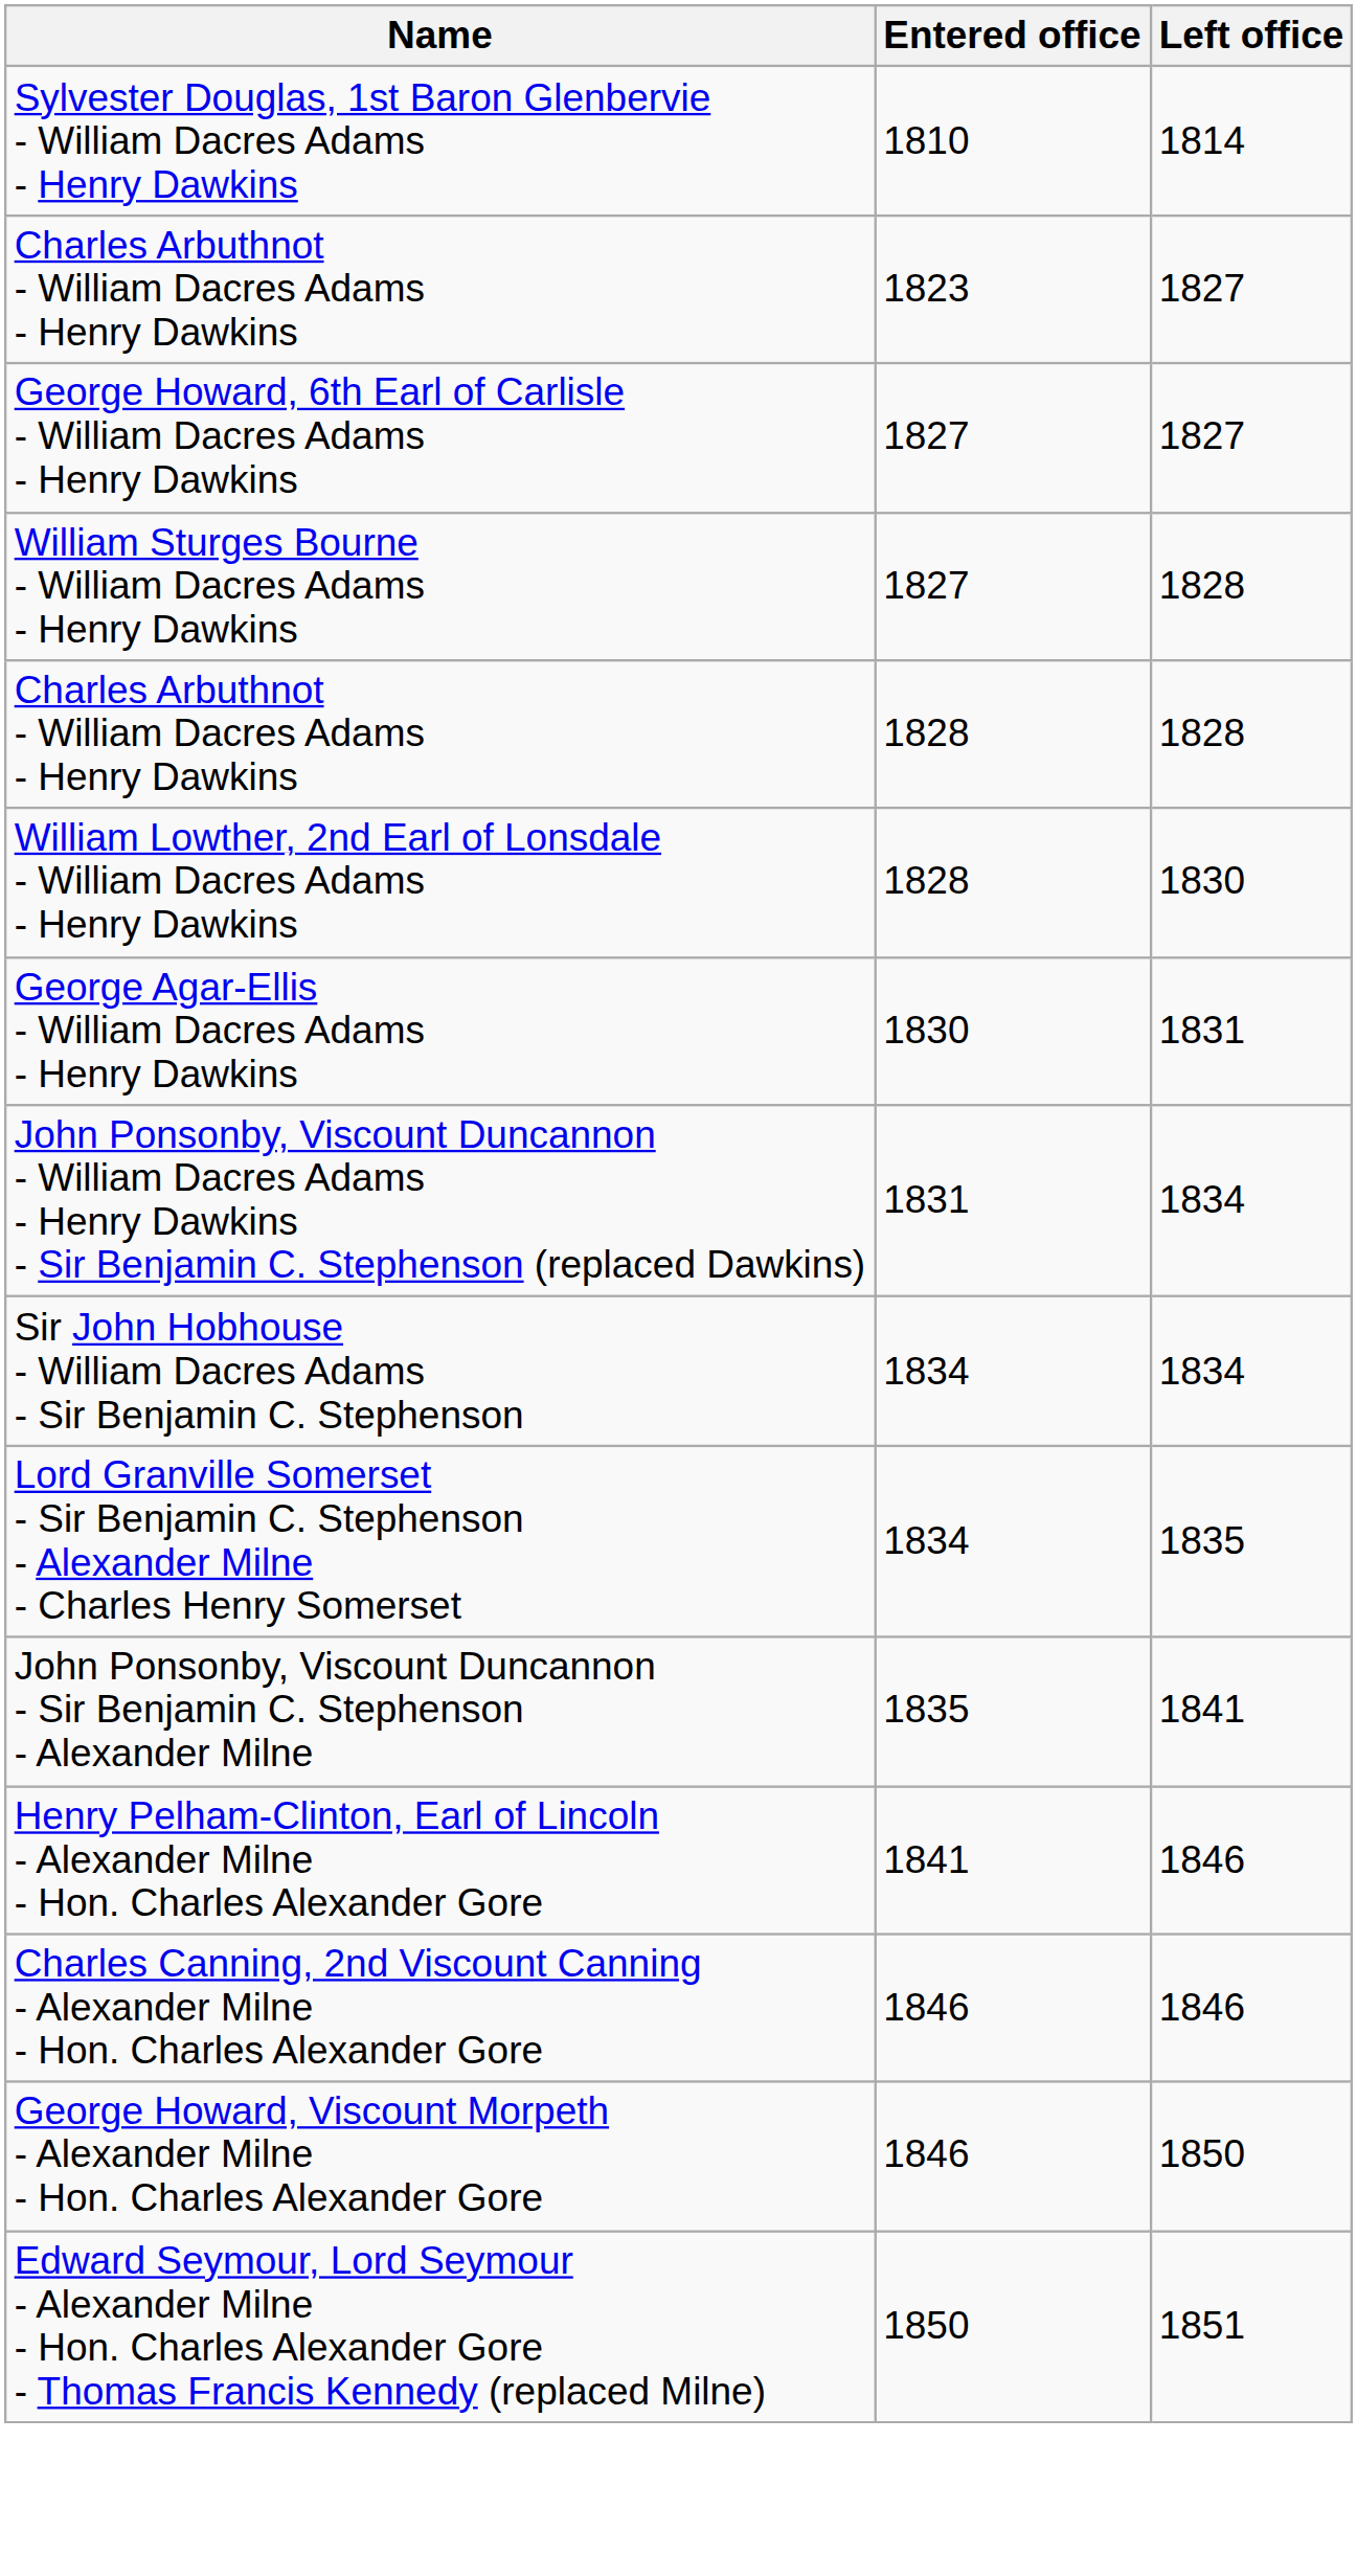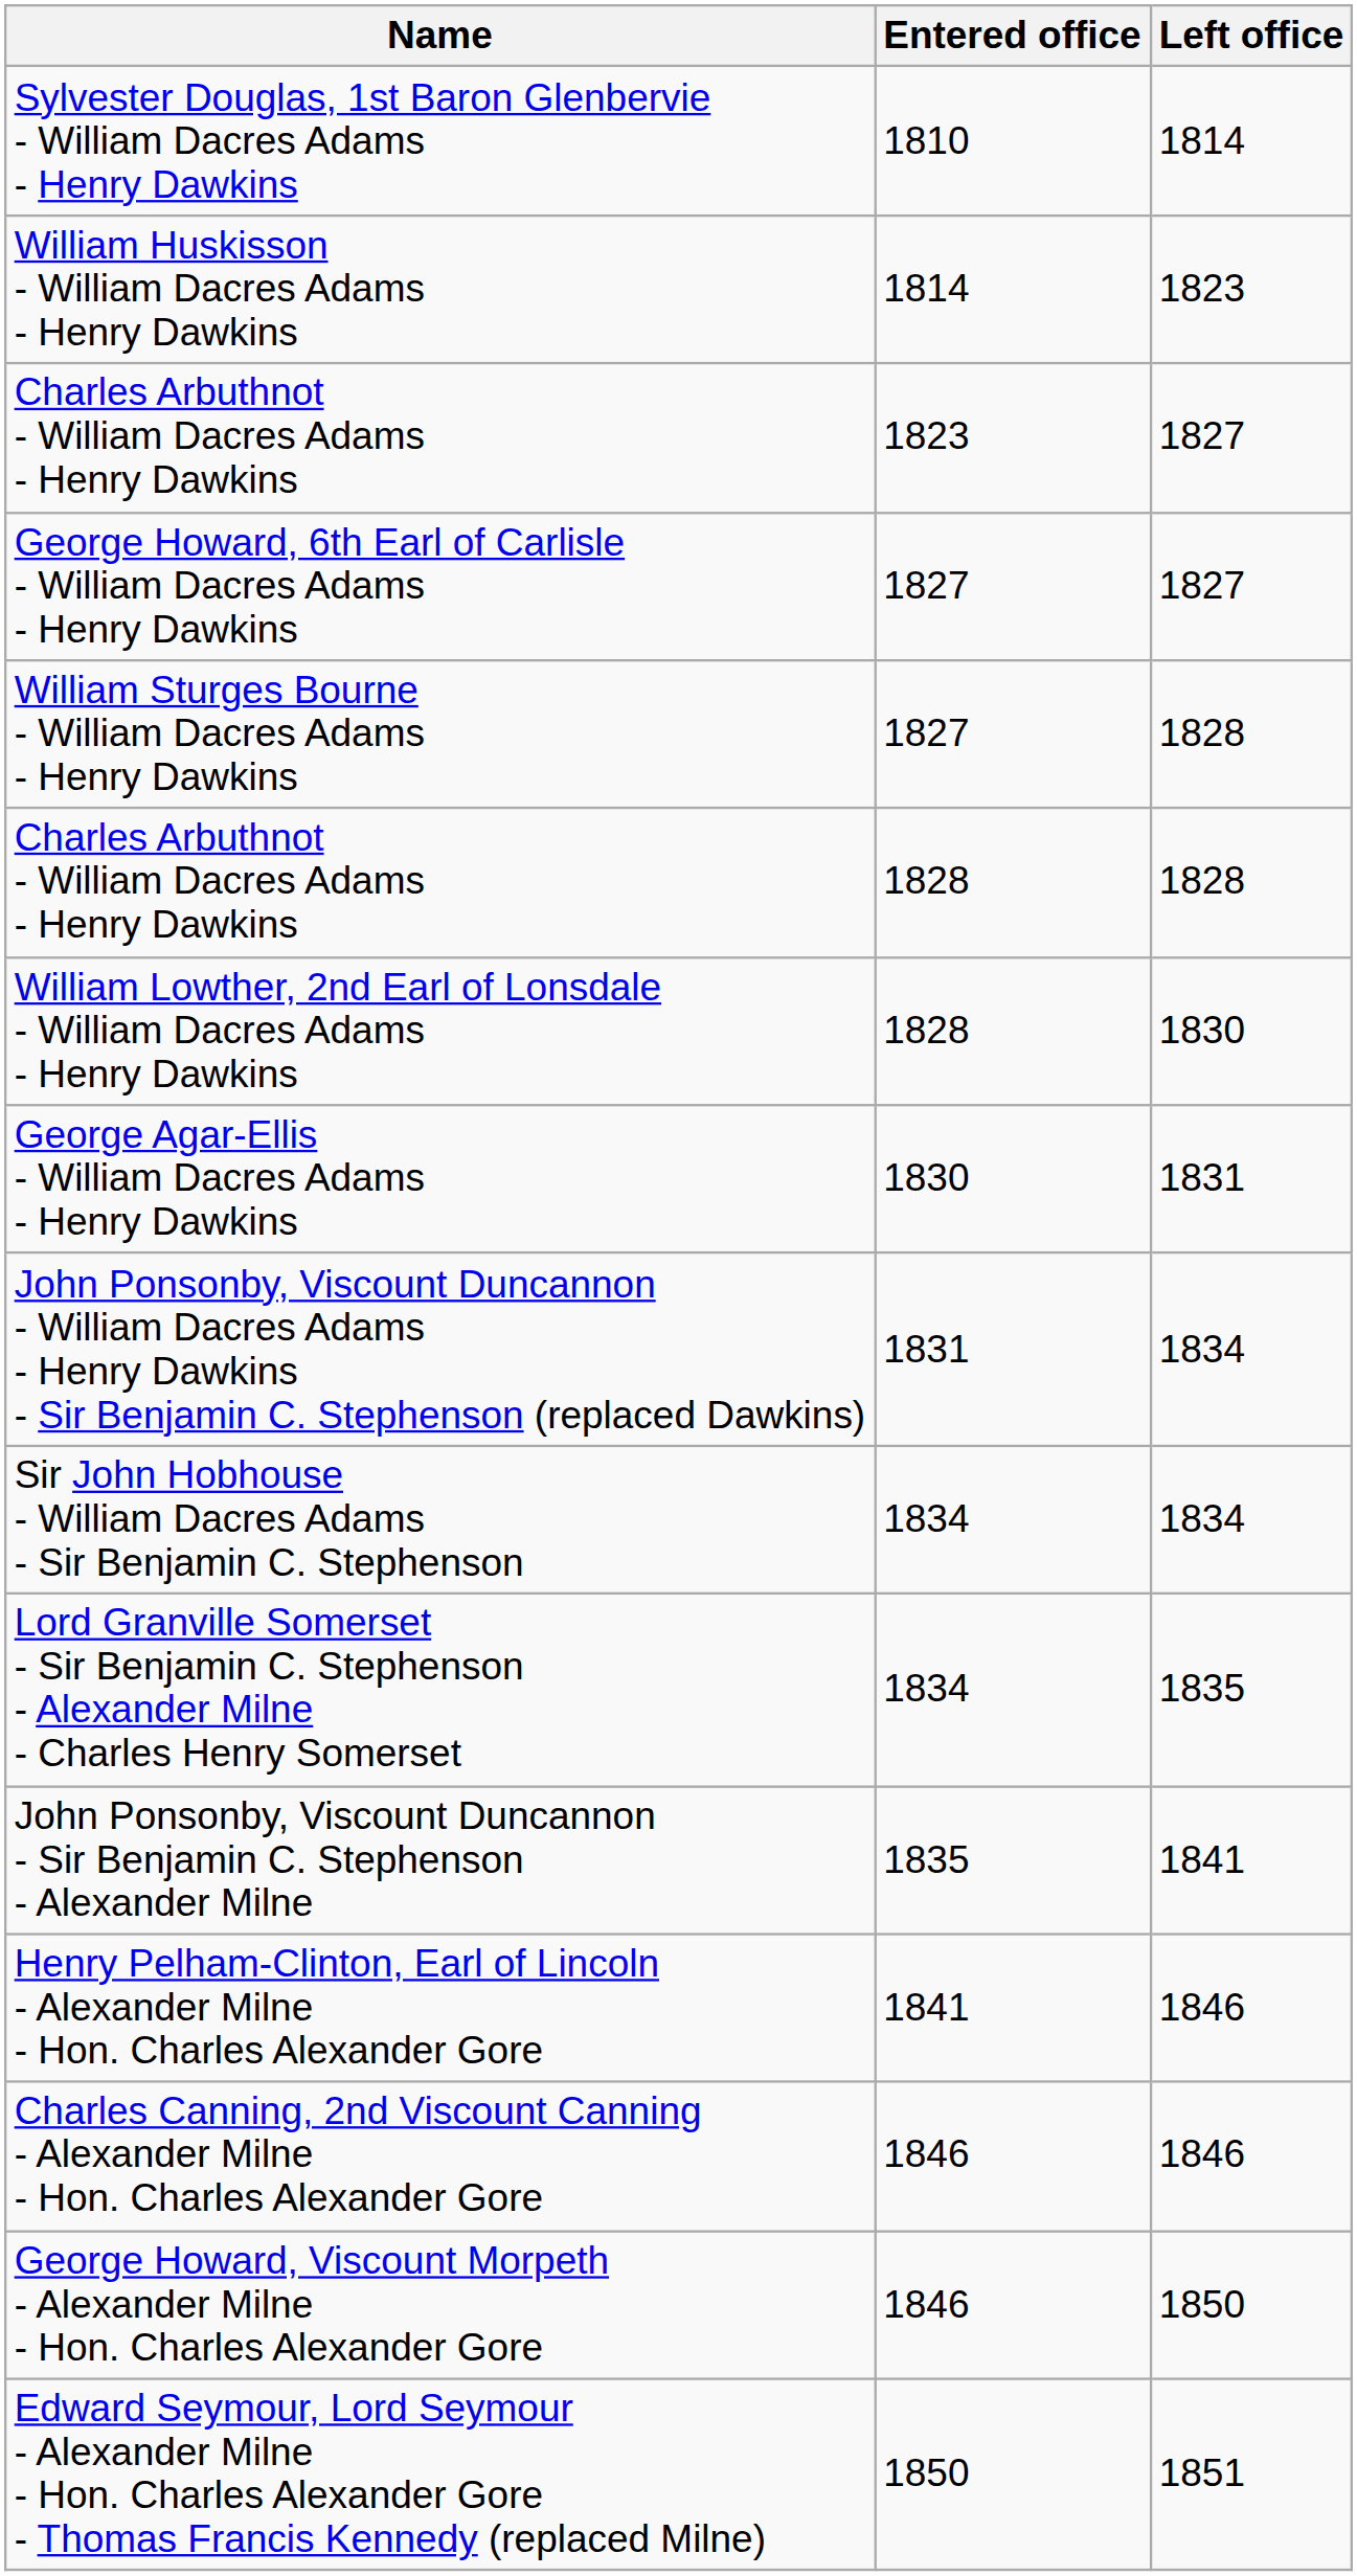+ row: William Huskisson - William Dacres Adams - Henry Dawkins | 1814 | 1823
